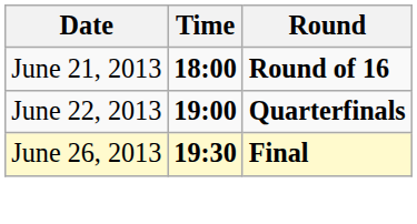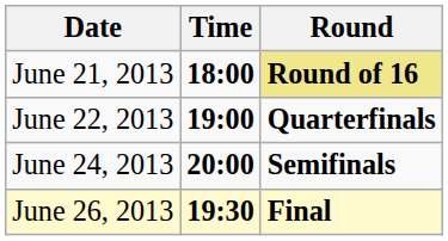June 21, 2013 | Round: no background -> khaki background
+ row: June 24, 2013 | 20:00 | Semifinals
